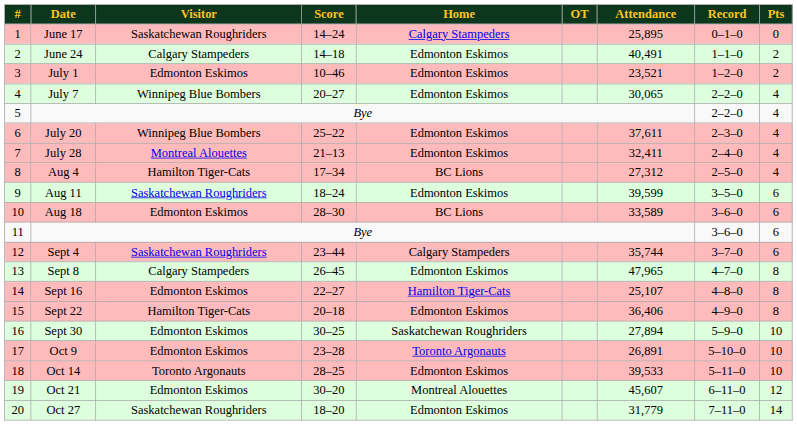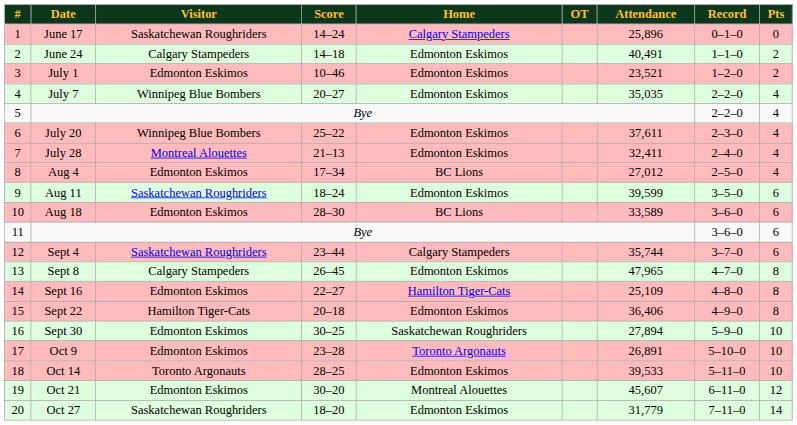June 17 | Attendance: 25,895 -> 25,896
July 7 | Attendance: 30,065 -> 35,035
Aug 4 | Visitor: Hamilton Tiger-Cats -> Edmonton Eskimos
Aug 4 | Attendance: 27,312 -> 27,012
Sept 16 | Attendance: 25,107 -> 25,109
